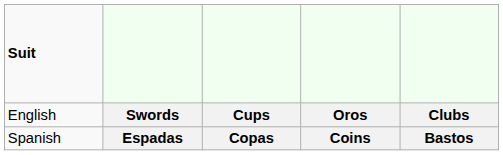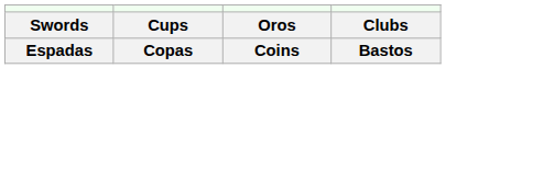- column: Suit | English | Spanish
